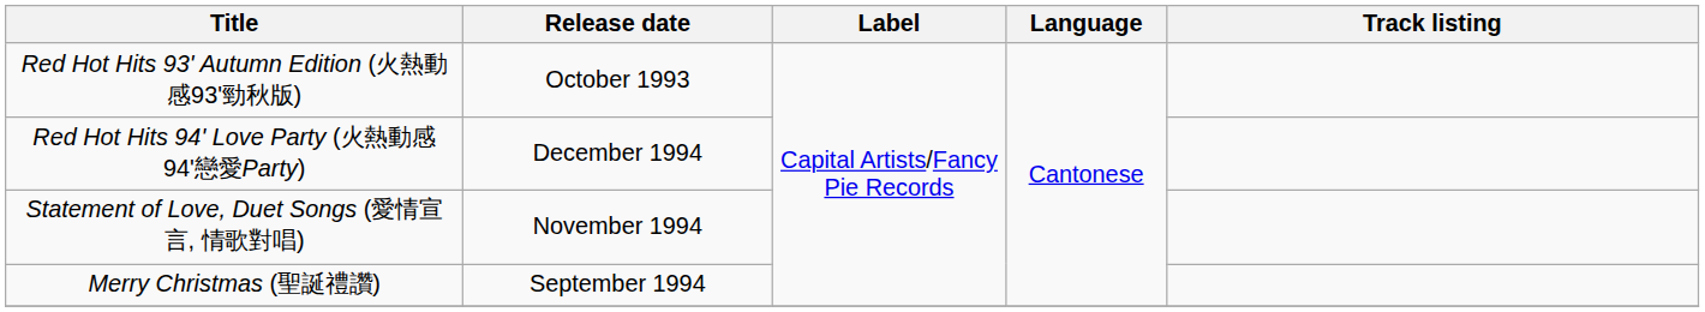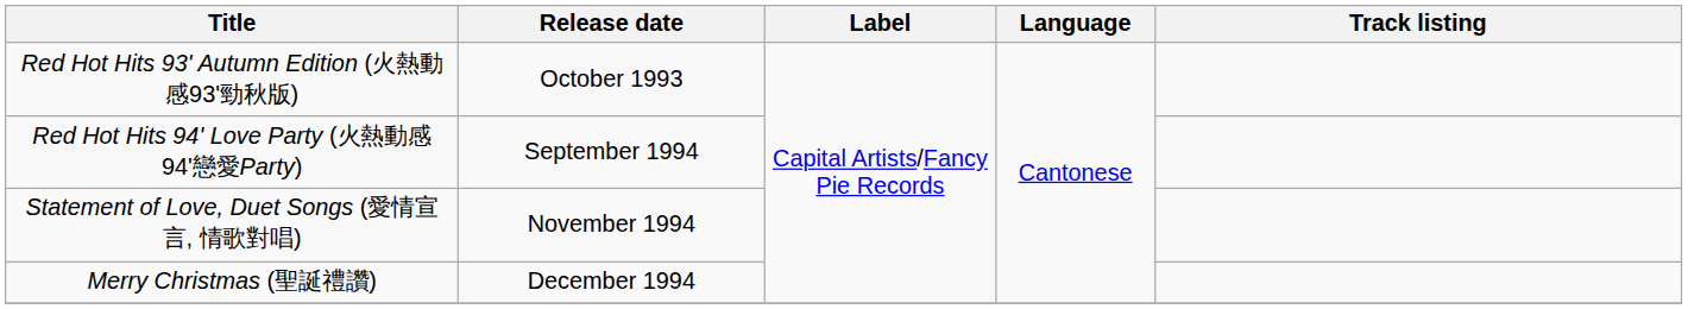Red Hot Hits 94' Love Party (火熱動感94'戀愛Party) | Release date: December 1994 -> September 1994
Merry Christmas (聖誕禮讚) | Release date: September 1994 -> December 1994
